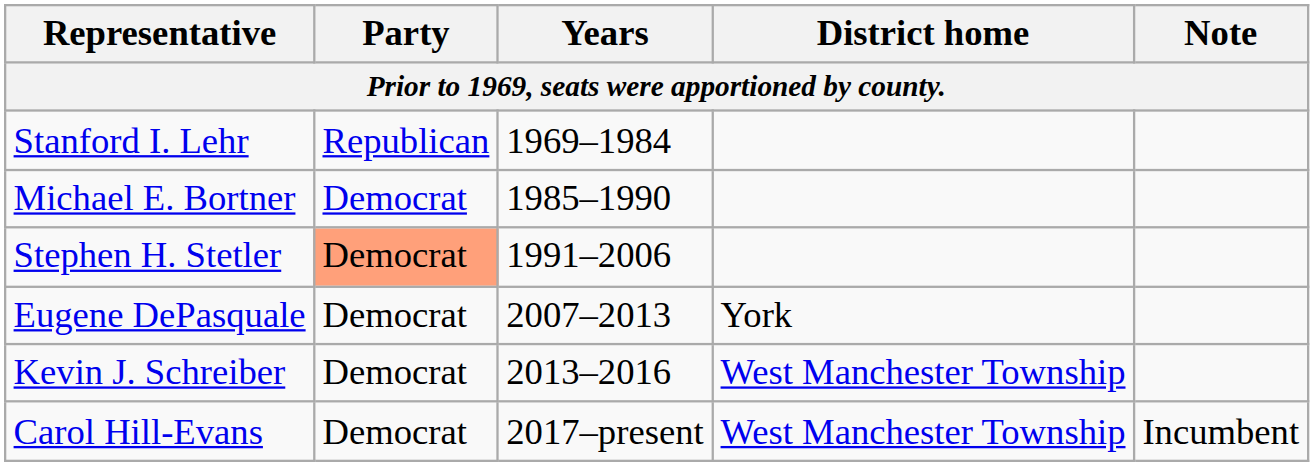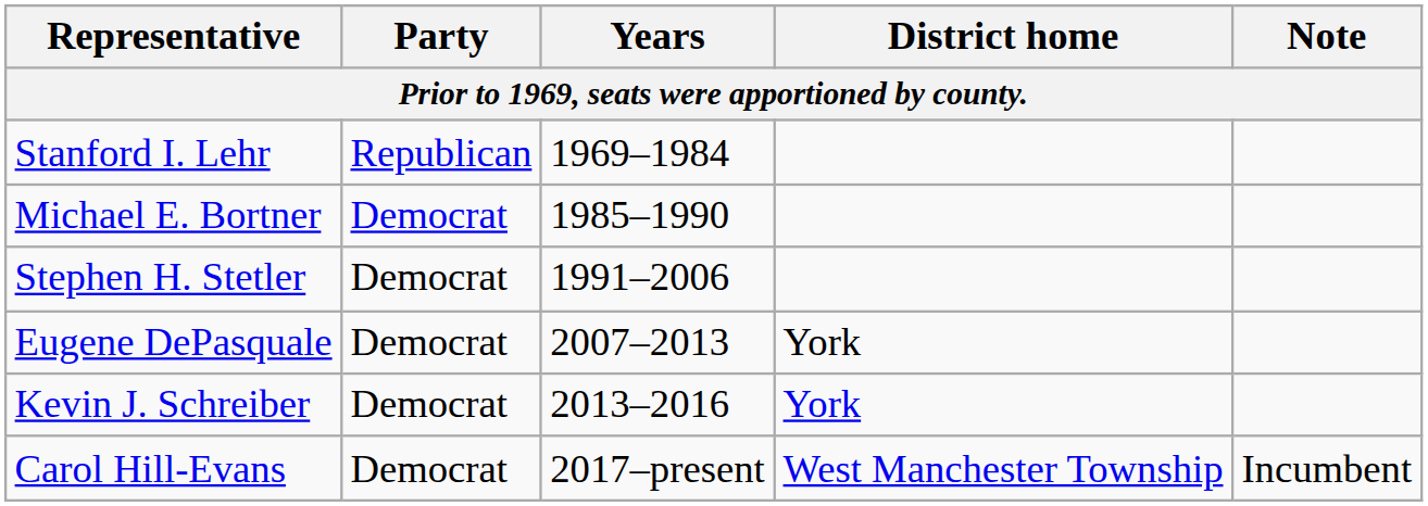Stephen H. Stetler | Party: lightsalmon background -> no background
Kevin J. Schreiber | District home: West Manchester Township -> York
